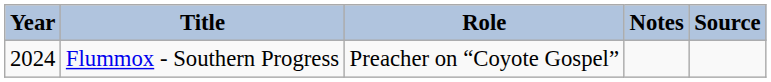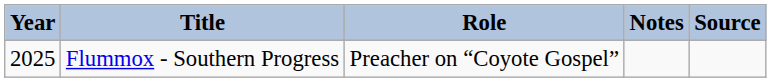Flummox - Southern Progress | Year: 2024 -> 2025
